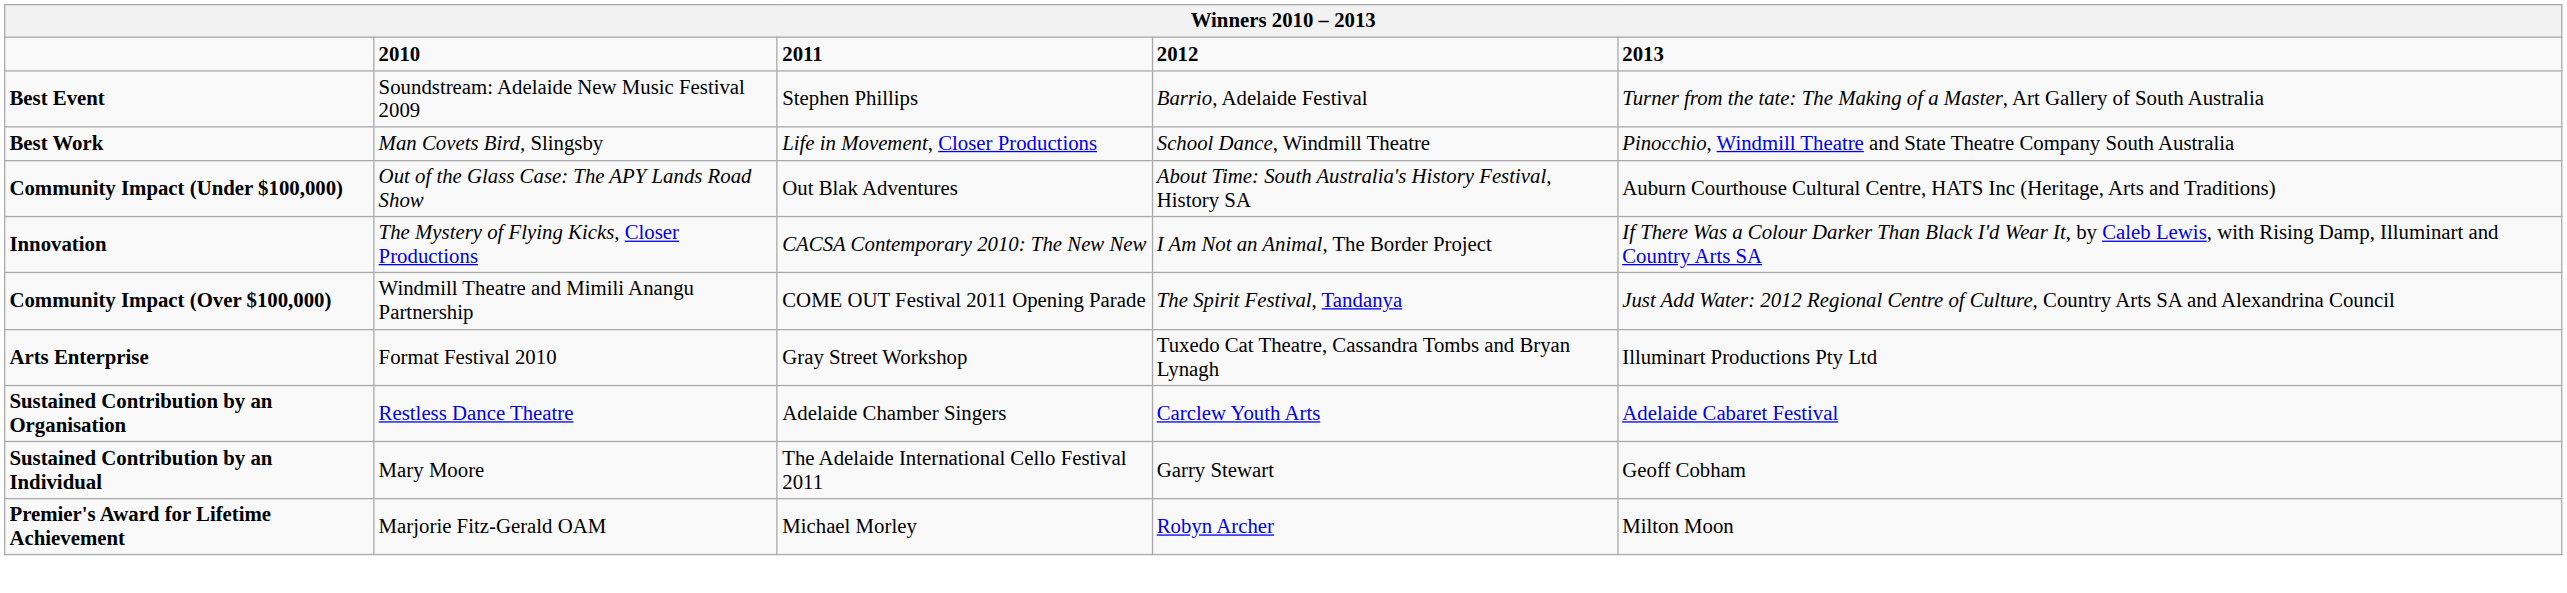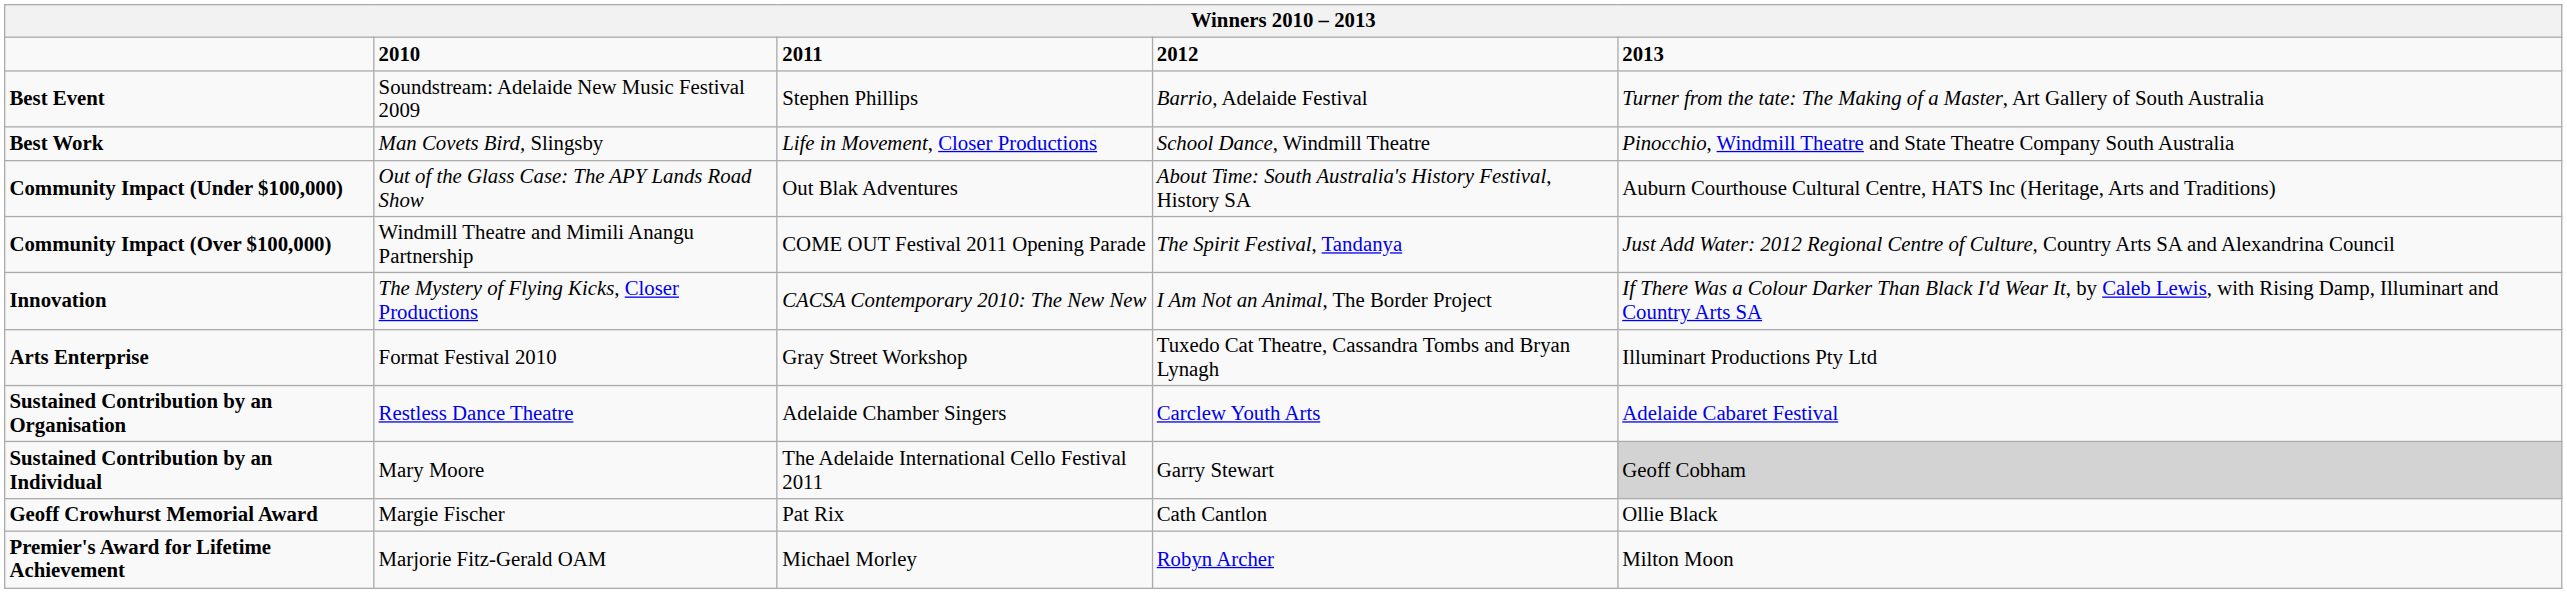rows swapped: Community Impact (Over $100,000) <-> Innovation
Sustained Contribution by an Individual | 2013: no background -> lightgrey background
+ row: Geoff Crowhurst Memorial Award | Margie Fischer | Pat Rix | Cath Cantlon | Ollie Black
